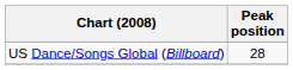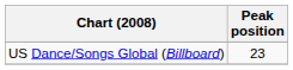US Dance/Songs Global (Billboard) | Peak position: 28 -> 23
